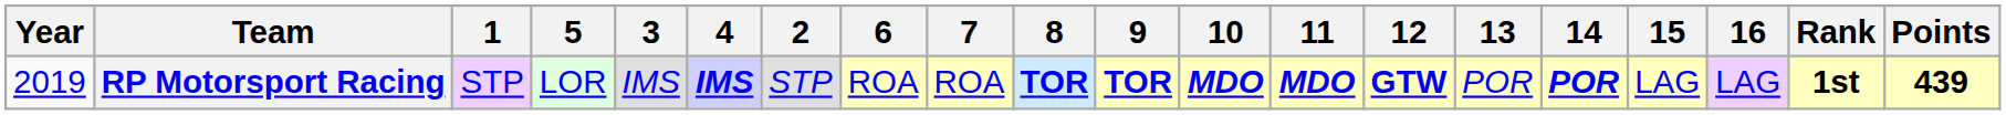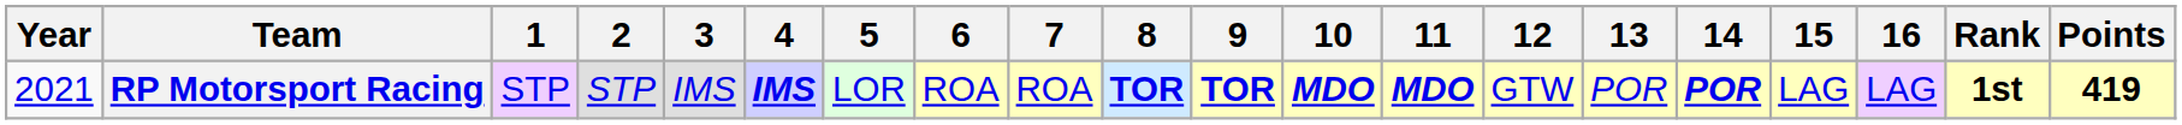columns swapped: 2 <-> 5
RP Motorsport Racing | Year: 2019 -> 2021
RP Motorsport Racing | 12: bold -> normal
RP Motorsport Racing | Points: 439 -> 419
